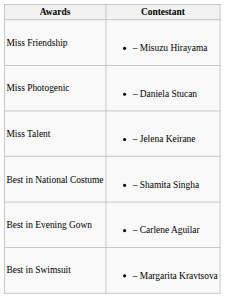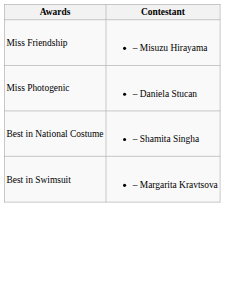- row: Miss Talent | – Jelena Keirane
- row: Best in Evening Gown | – Carlene Aguilar
